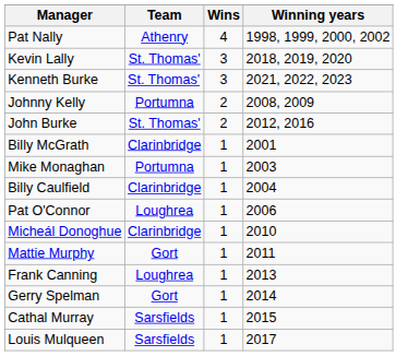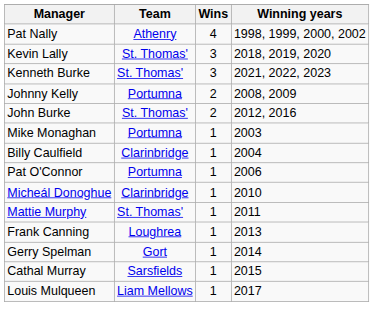- row: Billy McGrath | Clarinbridge | 1 | 2001
Pat O'Connor | Team: Loughrea -> Portumna
Mattie Murphy | Team: Gort -> St. Thomas'
Louis Mulqueen | Team: Sarsfields -> Liam Mellows
